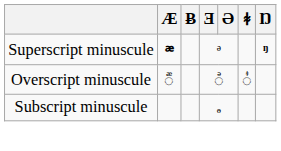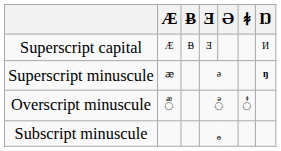+ row: Superscript capital | ᴭ | ᴯ | ᴲ | ᴻ
Superscript minuscule | Æ: bold -> normal
